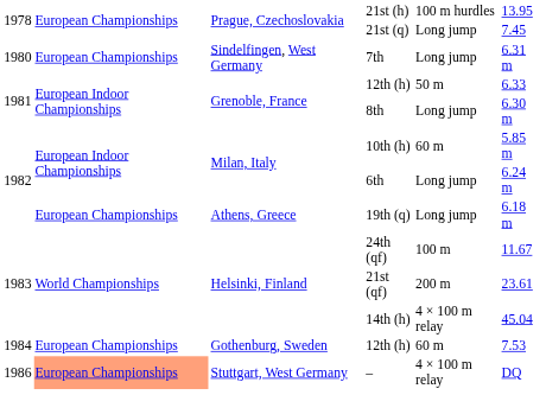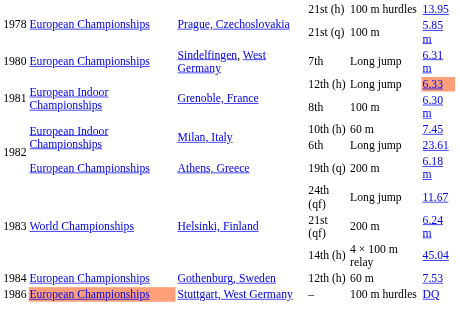21st (q) | column 5: Long jump -> 100 m
21st (q) | column 6: 7.45 -> 5.85 m
Grenoble, France / 12th (h) | column 5: 50 m -> Long jump
Grenoble, France / 12th (h) | column 6: no background -> lightsalmon background
8th | column 5: Long jump -> 100 m
10th (h) | column 6: 5.85 m -> 7.45
6th | column 6: 6.24 m -> 23.61
19th (q) | column 5: Long jump -> 200 m
24th (qf) | column 5: 100 m -> Long jump
21st (qf) | column 6: 23.61 -> 6.24 m
– | column 5: 4 × 100 m relay -> 100 m hurdles
